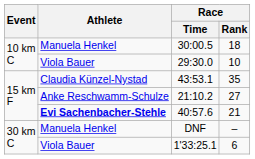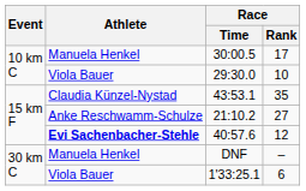30:00.5 | Race / Rank: 18 -> 17
40:57.6 | Race / Rank: 21 -> 12
